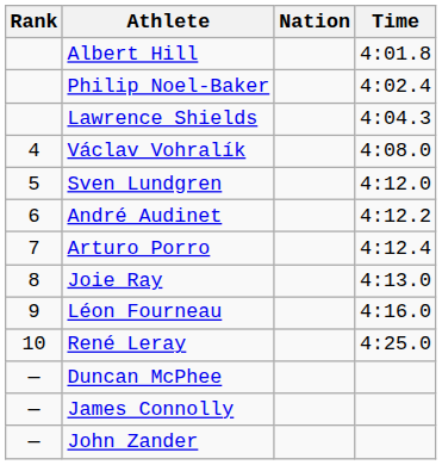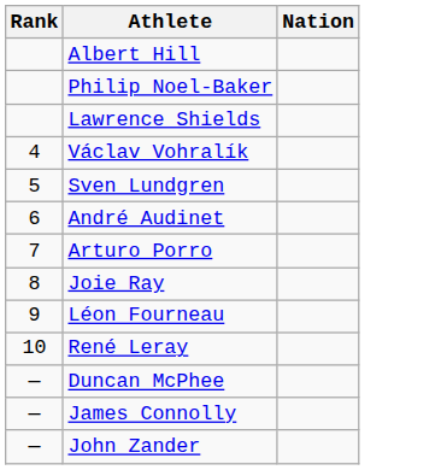- column: Time | 4:01.8 | 4:02.4 | 4:04.3 | 4:08.0 | 4:12.0 | 4:12.2 | 4:12.4 | 4:13.0 | 4:16.0 | 4:25.0
